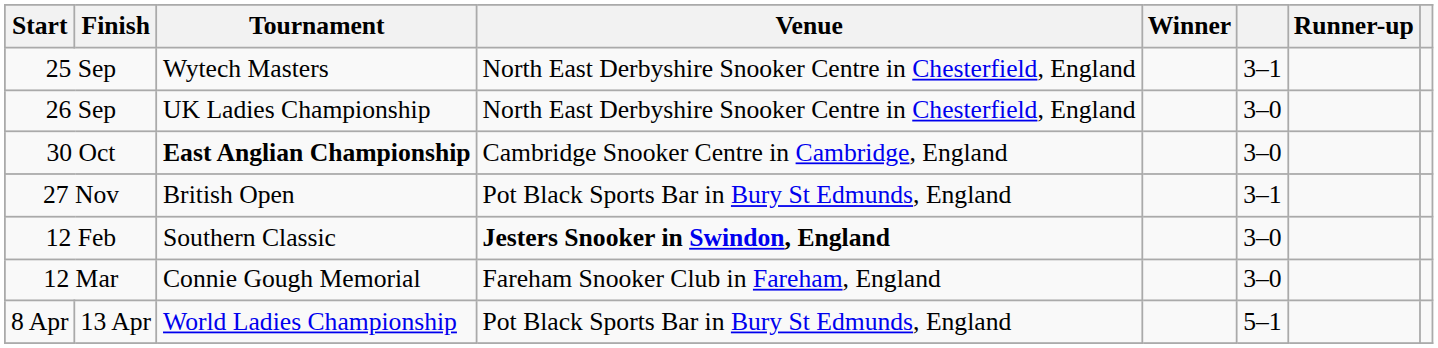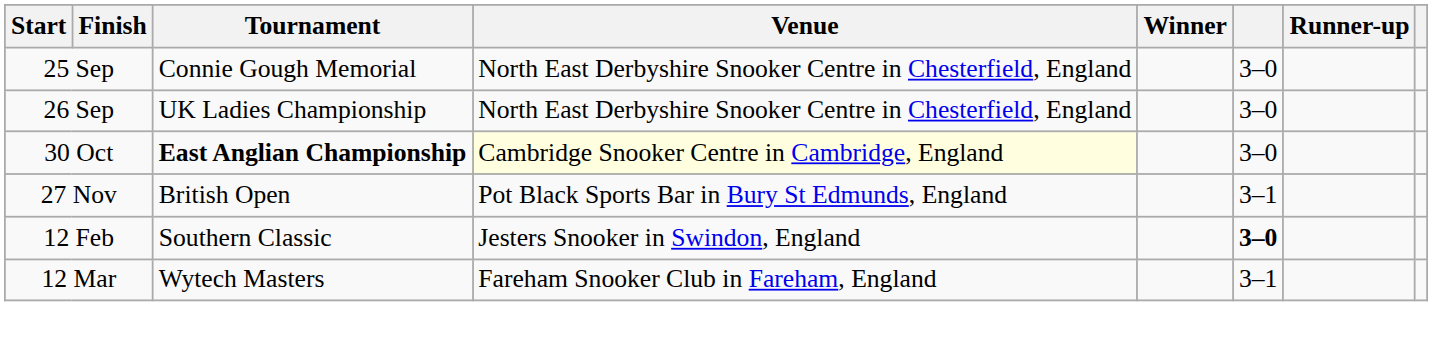25 Sep | Tournament: Wytech Masters -> Connie Gough Memorial
25 Sep | column 6: 3–1 -> 3–0
30 Oct | Venue: no background -> lightyellow background
12 Feb | Venue: bold -> normal
12 Feb | column 6: normal -> bold
12 Mar | Tournament: Connie Gough Memorial -> Wytech Masters
12 Mar | column 6: 3–0 -> 3–1
- row: 8 Apr | 13 Apr | World Ladies Championship | Pot Black Sports Bar in Bury St Edmunds, England | 5–1
